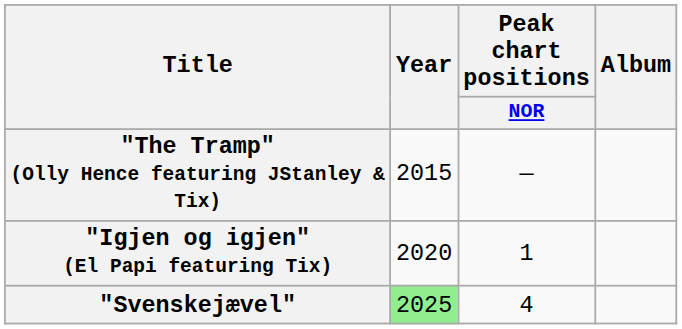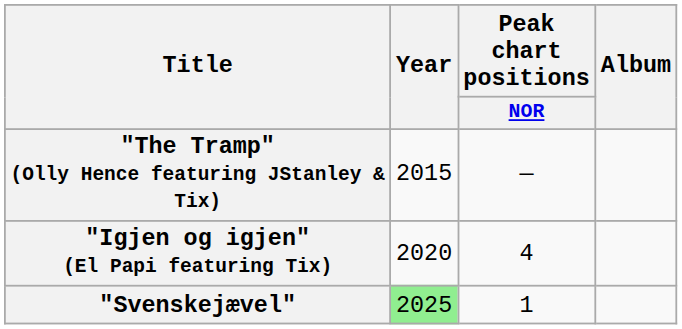"Igjen og igjen" (El Papi featuring Tix) | Peak chart positions / NOR: 1 -> 4
"Svenskejævel" | Peak chart positions / NOR: 4 -> 1
